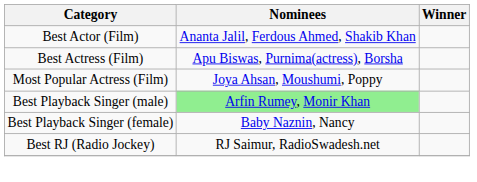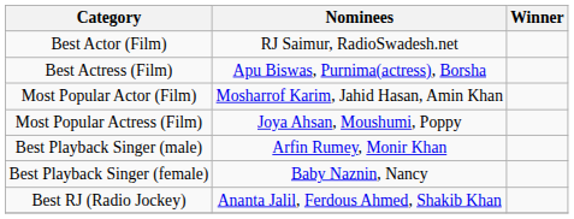Best Actor (Film) | Nominees: Ananta Jalil, Ferdous Ahmed, Shakib Khan -> RJ Saimur, RadioSwadesh.net
+ row: Most Popular Actor (Film) | Mosharrof Karim, Jahid Hasan, Amin Khan
Best Playback Singer (male) | Nominees: lightgreen background -> no background
Best RJ (Radio Jockey) | Nominees: RJ Saimur, RadioSwadesh.net -> Ananta Jalil, Ferdous Ahmed, Shakib Khan
